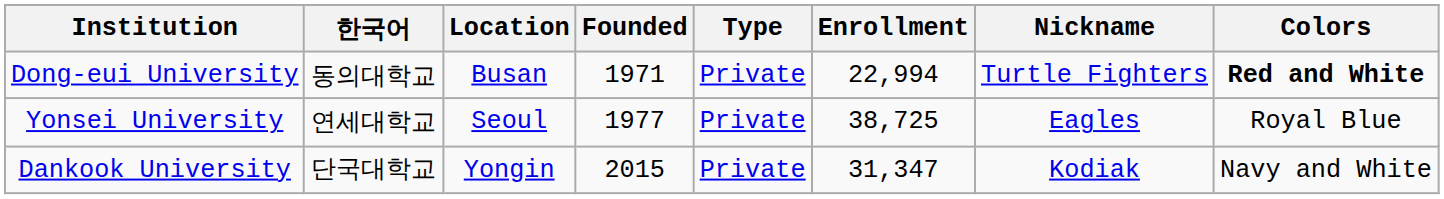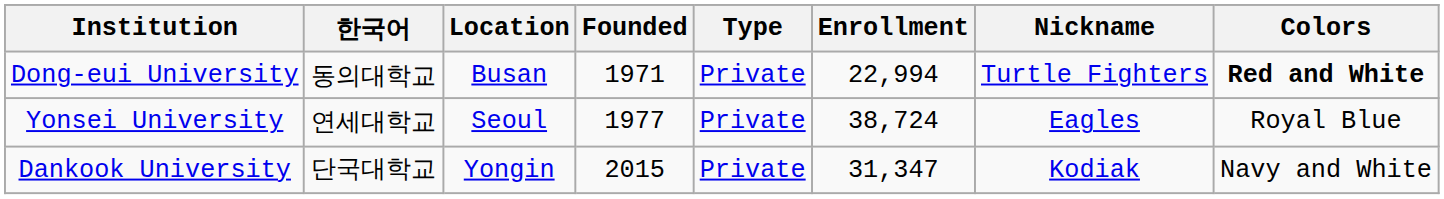Yonsei University | Enrollment: 38,725 -> 38,724
